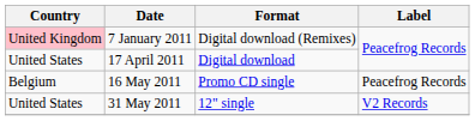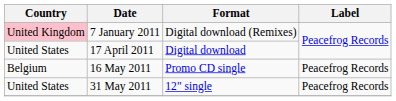31 May 2011 | Label: V2 Records -> Peacefrog Records
